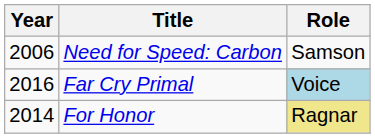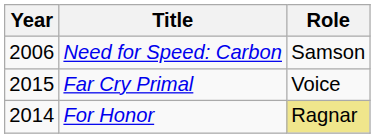Far Cry Primal | Year: 2016 -> 2015
Far Cry Primal | Role: lightblue background -> no background
